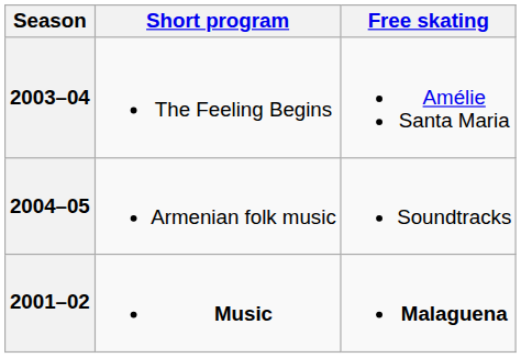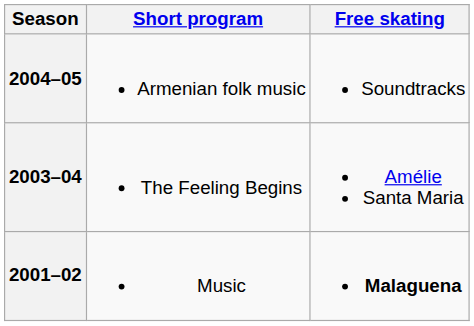rows swapped: 2004–05 <-> 2003–04
2001–02 | Short program: bold -> normal
